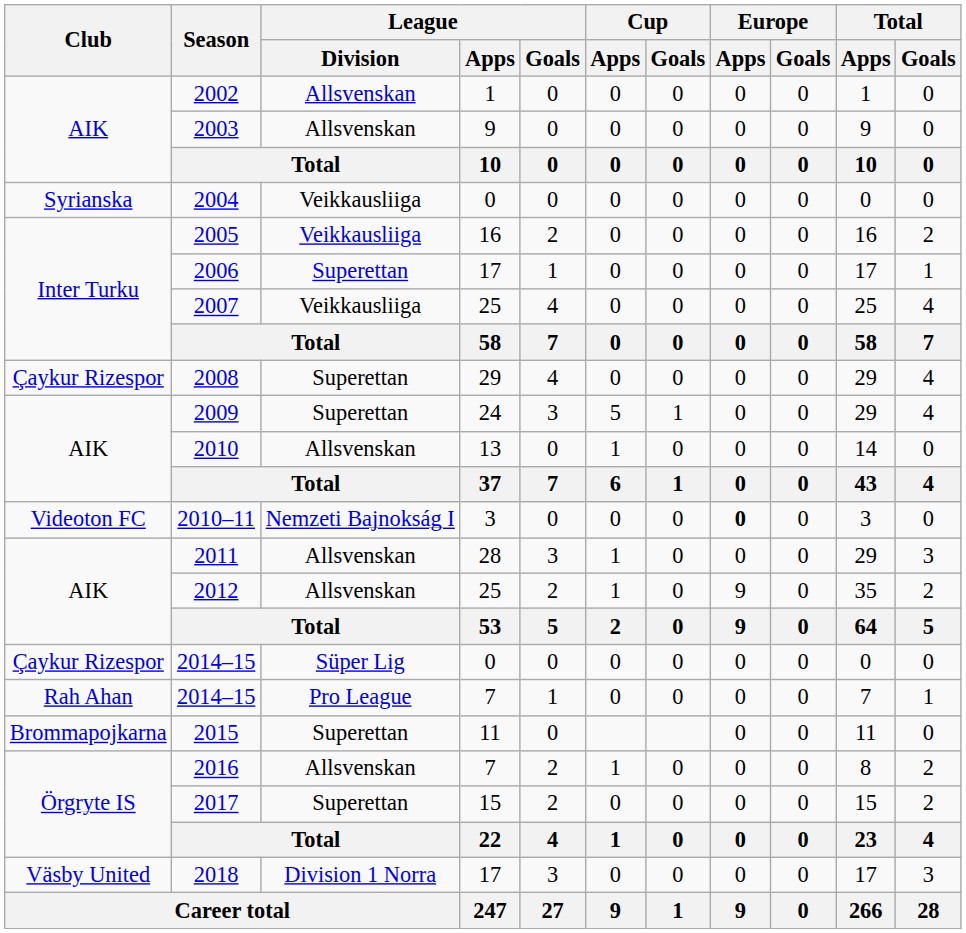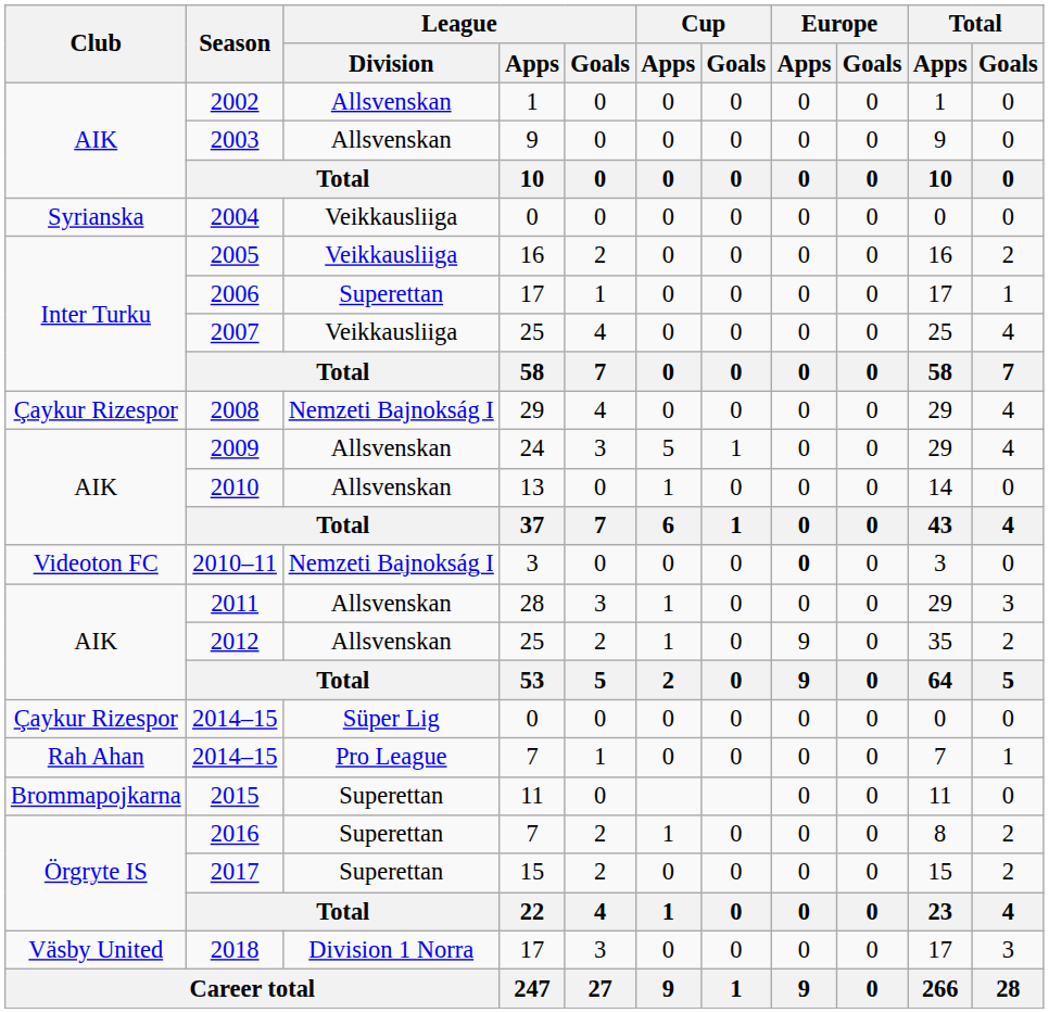2008 | League / Division: Superettan -> Nemzeti Bajnokság I
2009 | League / Division: Superettan -> Allsvenskan
2016 | League / Division: Allsvenskan -> Superettan
